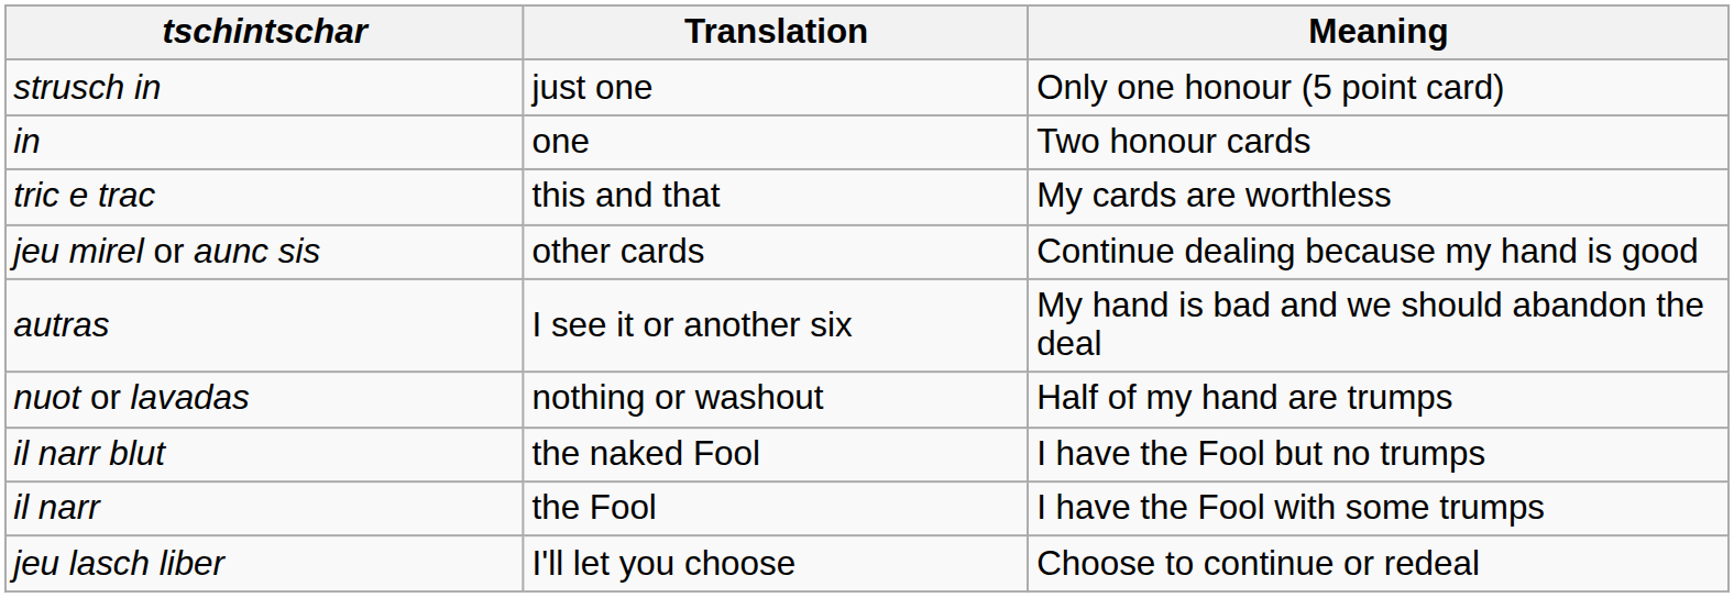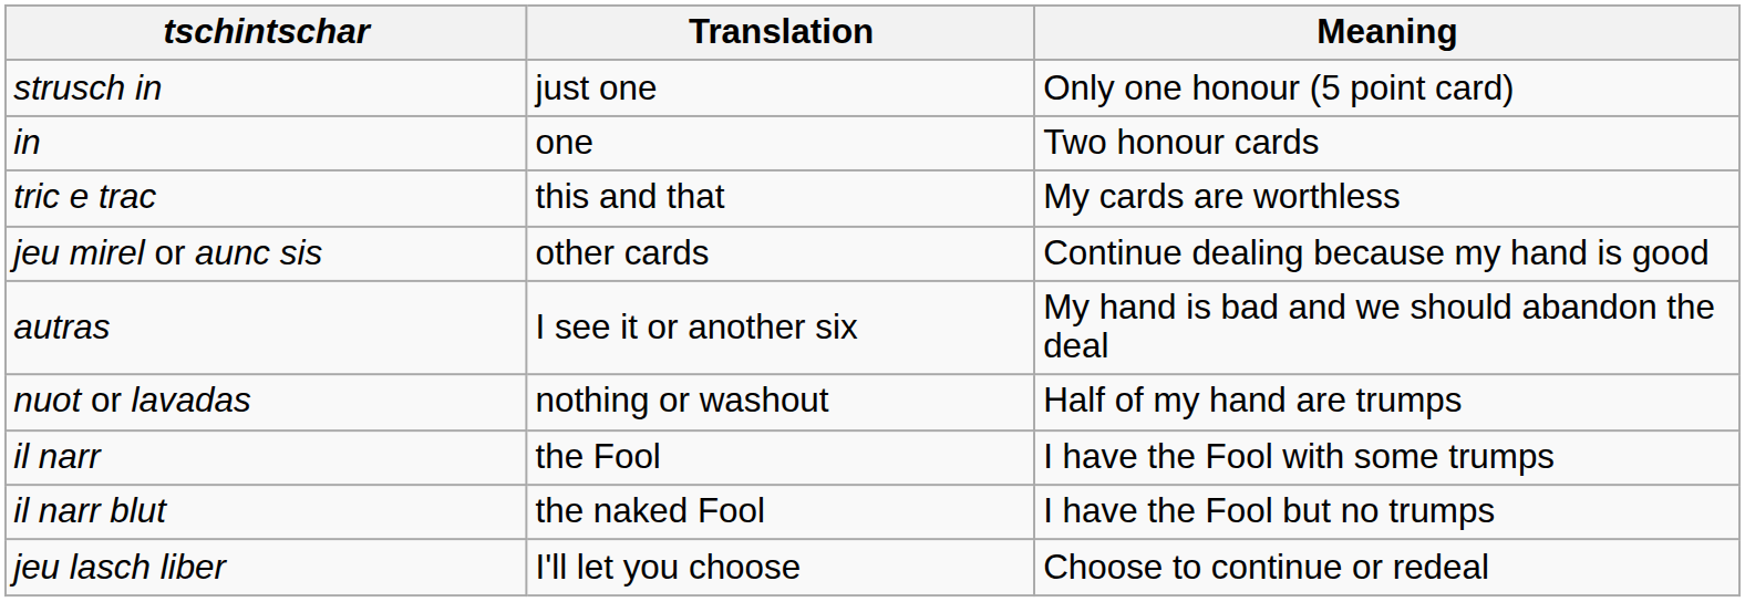rows swapped: il narr <-> il narr blut
